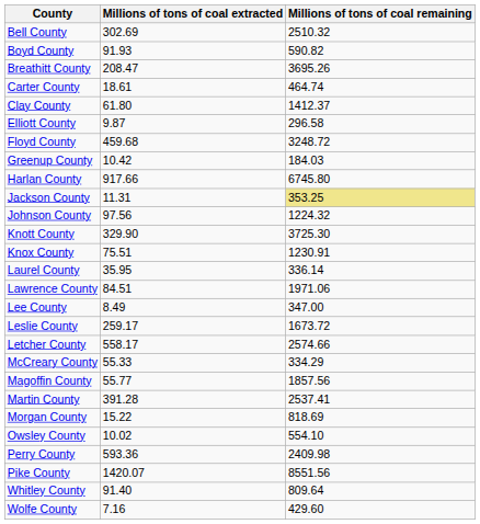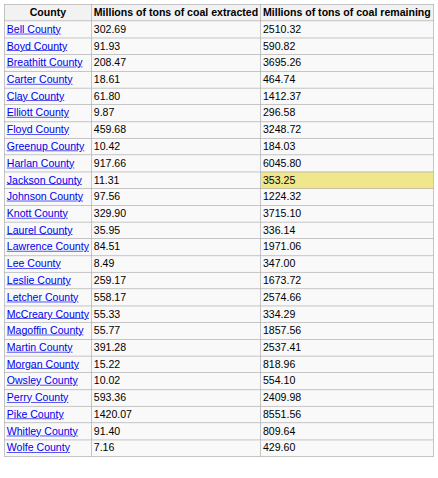Harlan County | Millions of tons of coal remaining: 6745.80 -> 6045.80
Knott County | Millions of tons of coal remaining: 3725.30 -> 3715.10
- row: Knox County | 75.51 | 1230.91
Morgan County | Millions of tons of coal remaining: 818.69 -> 818.96
